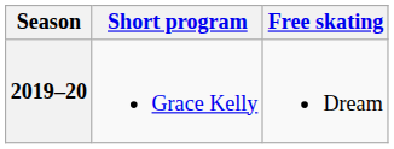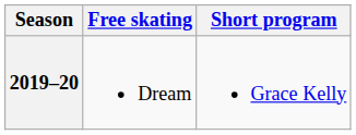columns swapped: Short program <-> Free skating
